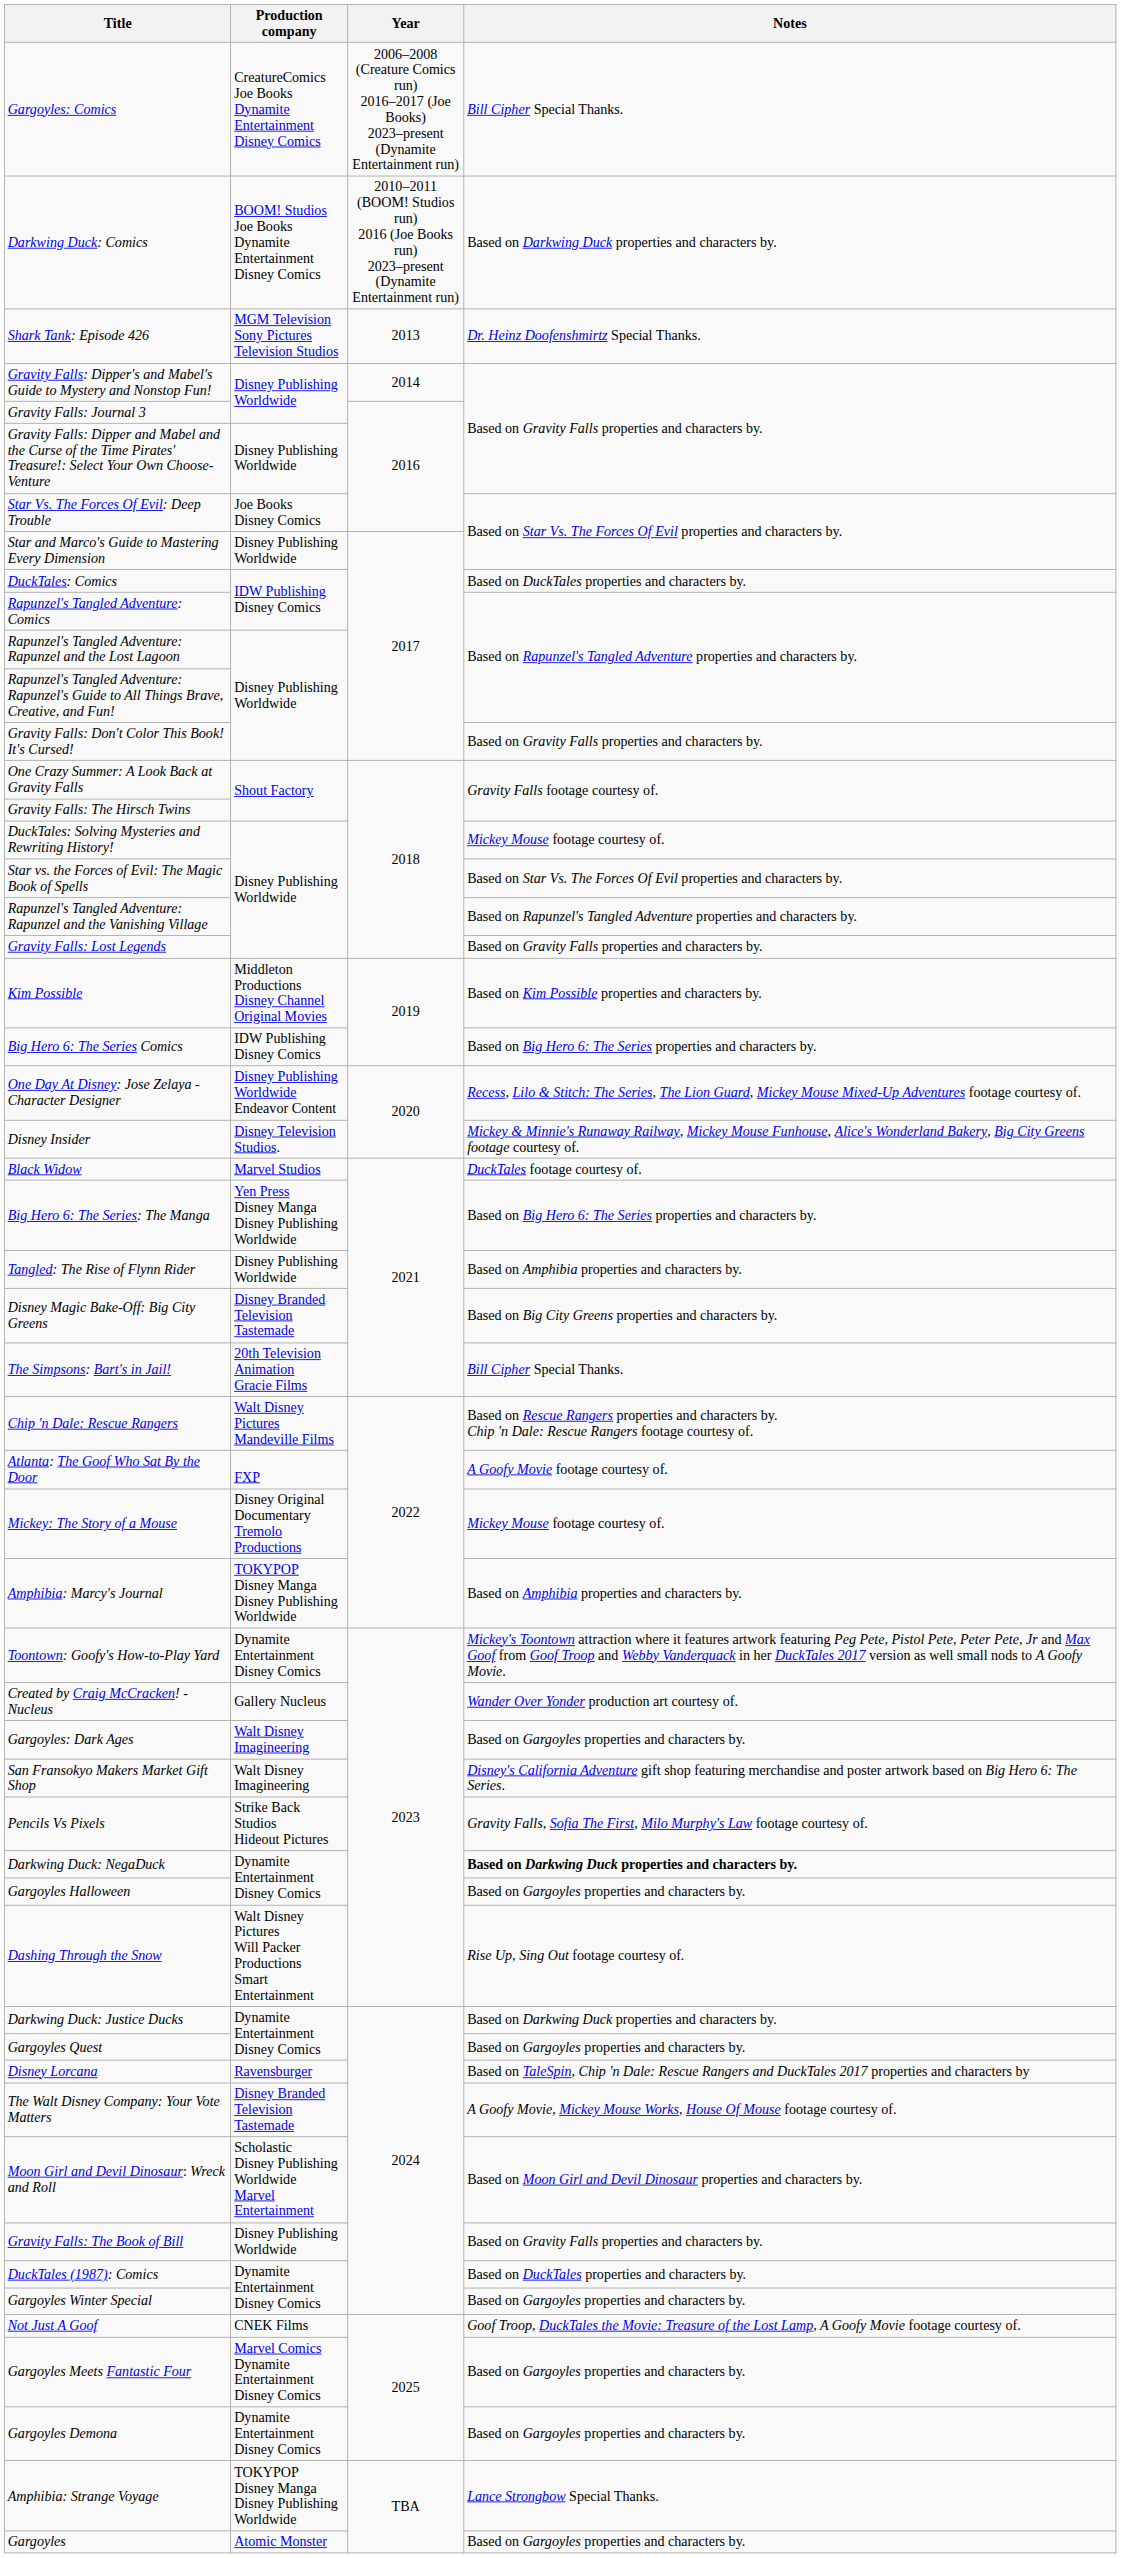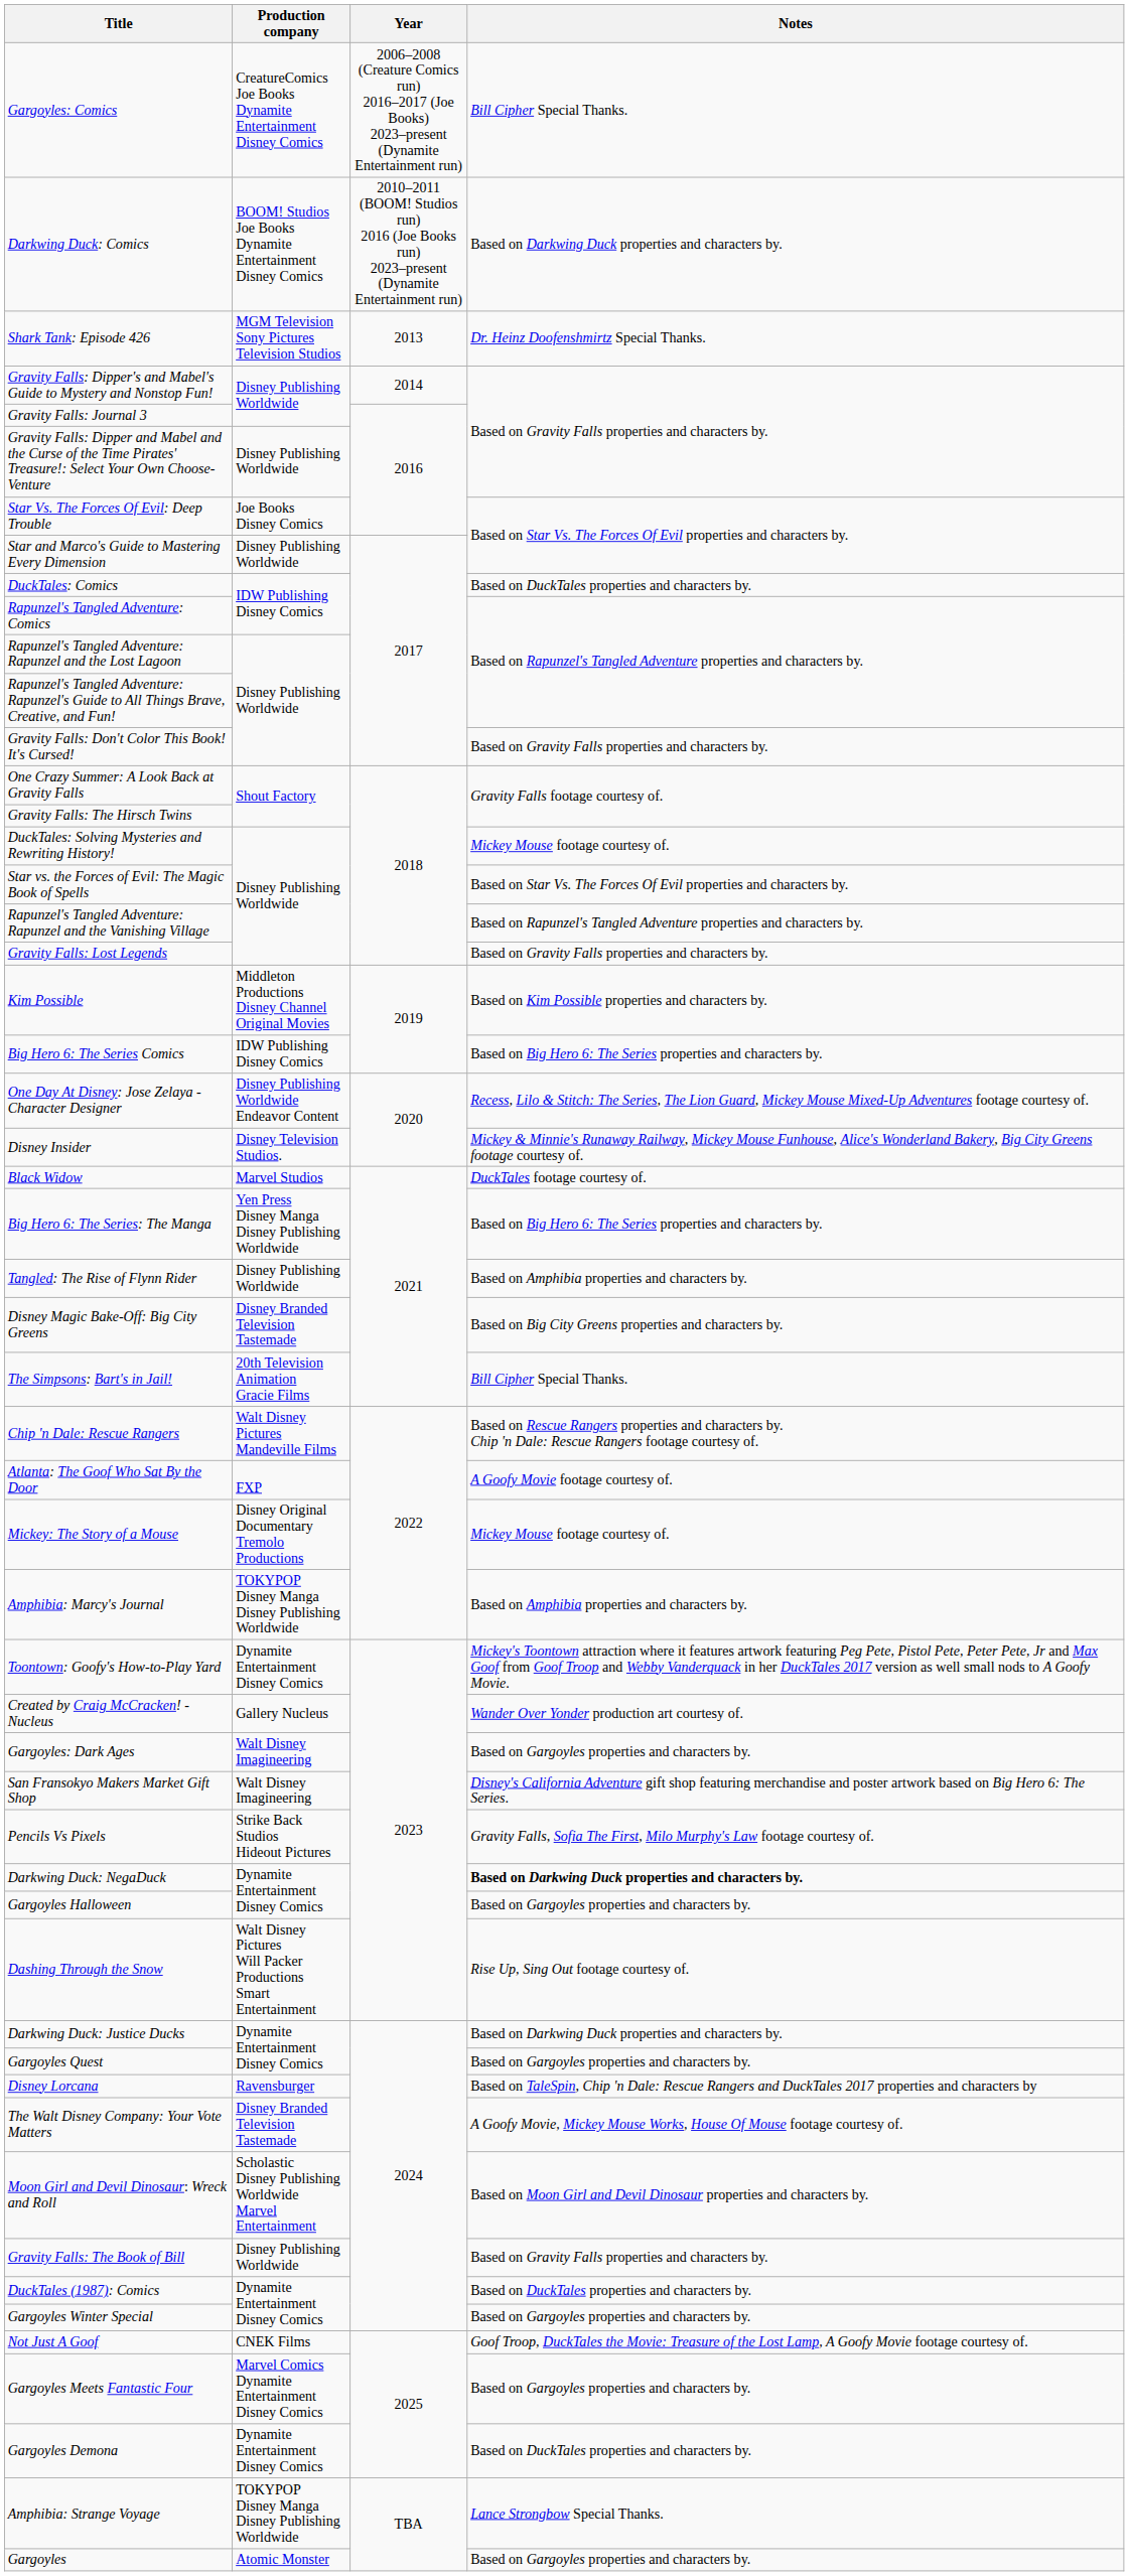Gargoyles Demona | Notes: Based on Gargoyles properties and characters by. -> Based on DuckTales properties and characters by.
